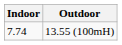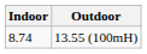13.55 (100mH) | Indoor: 7.74 -> 8.74
